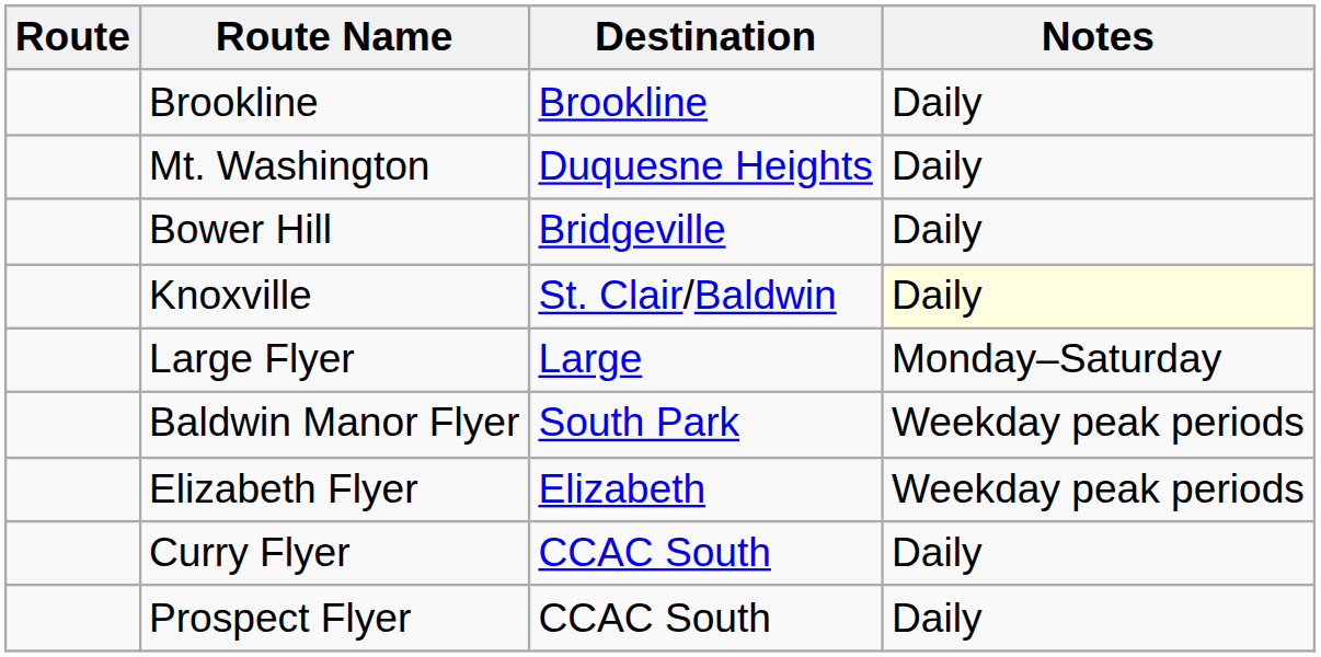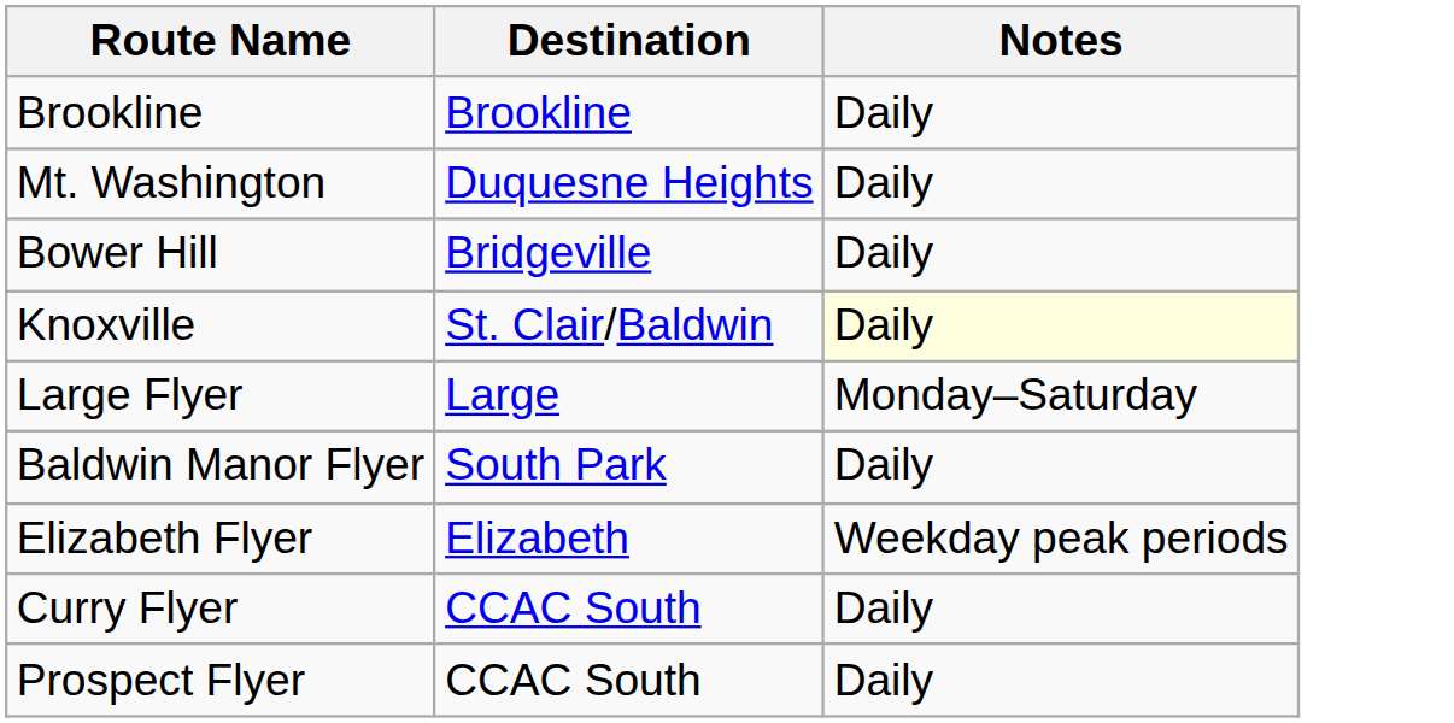- column: Route
Baldwin Manor Flyer | Notes: Weekday peak periods -> Daily
